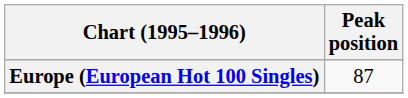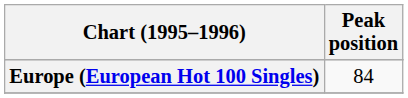Europe (European Hot 100 Singles) | Peak position: 87 -> 84
